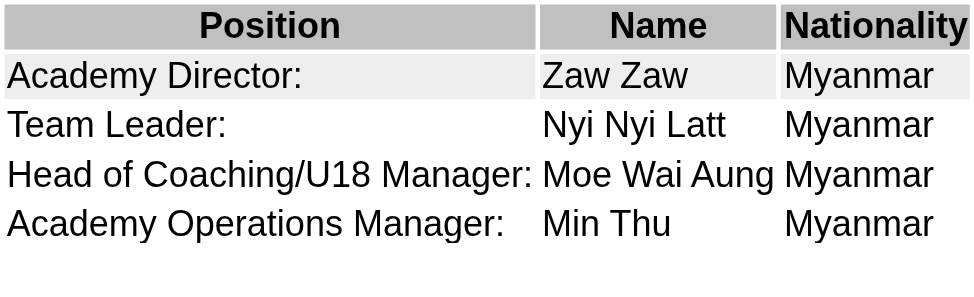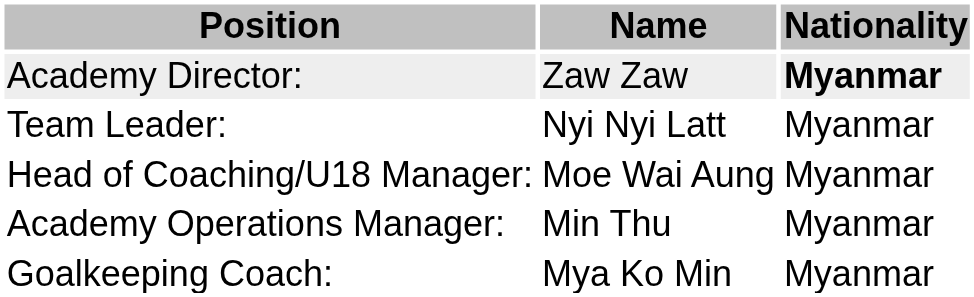Academy Director: | Nationality: normal -> bold
+ row: Goalkeeping Coach: | Mya Ko Min | Myanmar
